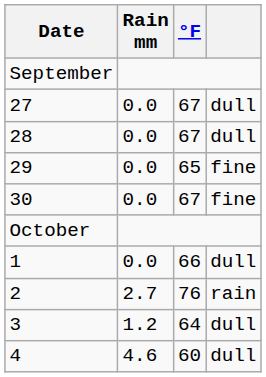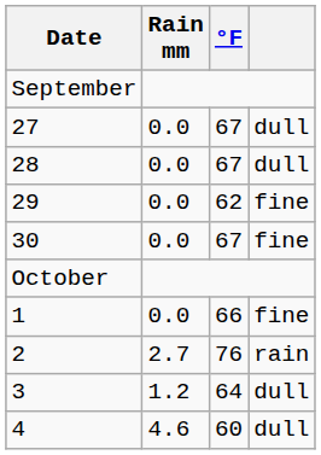29 | °F: 65 -> 62
1 | column 4: dull -> fine
